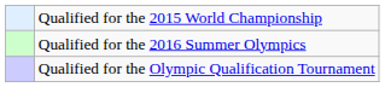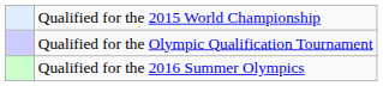rows swapped: Qualified for the 2016 Summer Olympics <-> Qualified for the Olympic Qualification Tournament
